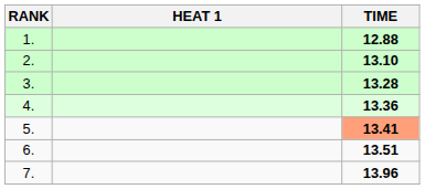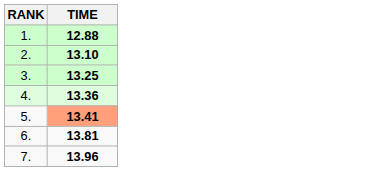- column: HEAT 1
3. | TIME: 13.28 -> 13.25
6. | TIME: 13.51 -> 13.81
